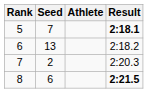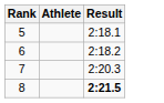- column: Seed | 7 | 13 | 2 | 6
5 | Result: bold -> normal
